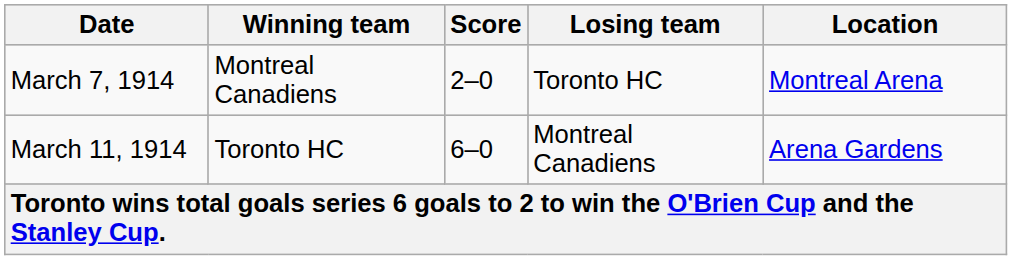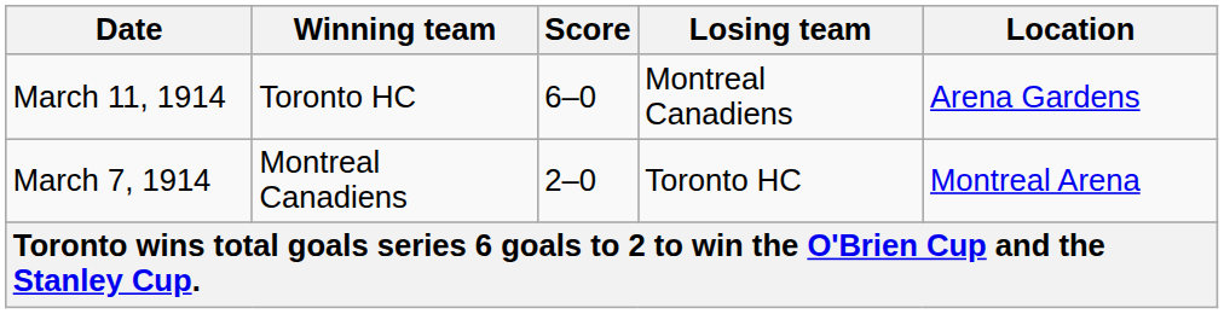rows swapped: March 7, 1914 <-> March 11, 1914
